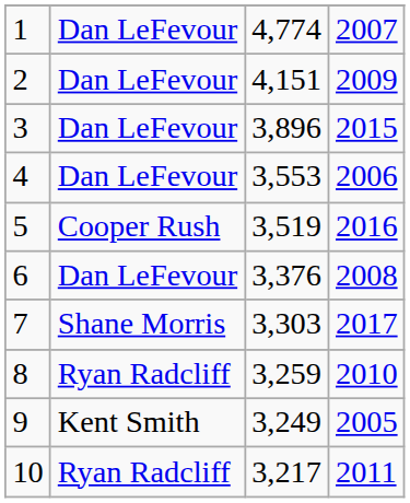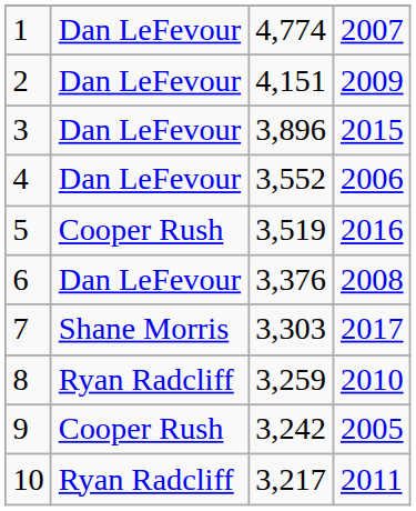4 | column 3: 3,553 -> 3,552
9 | column 2: Kent Smith -> Cooper Rush
9 | column 3: 3,249 -> 3,242
